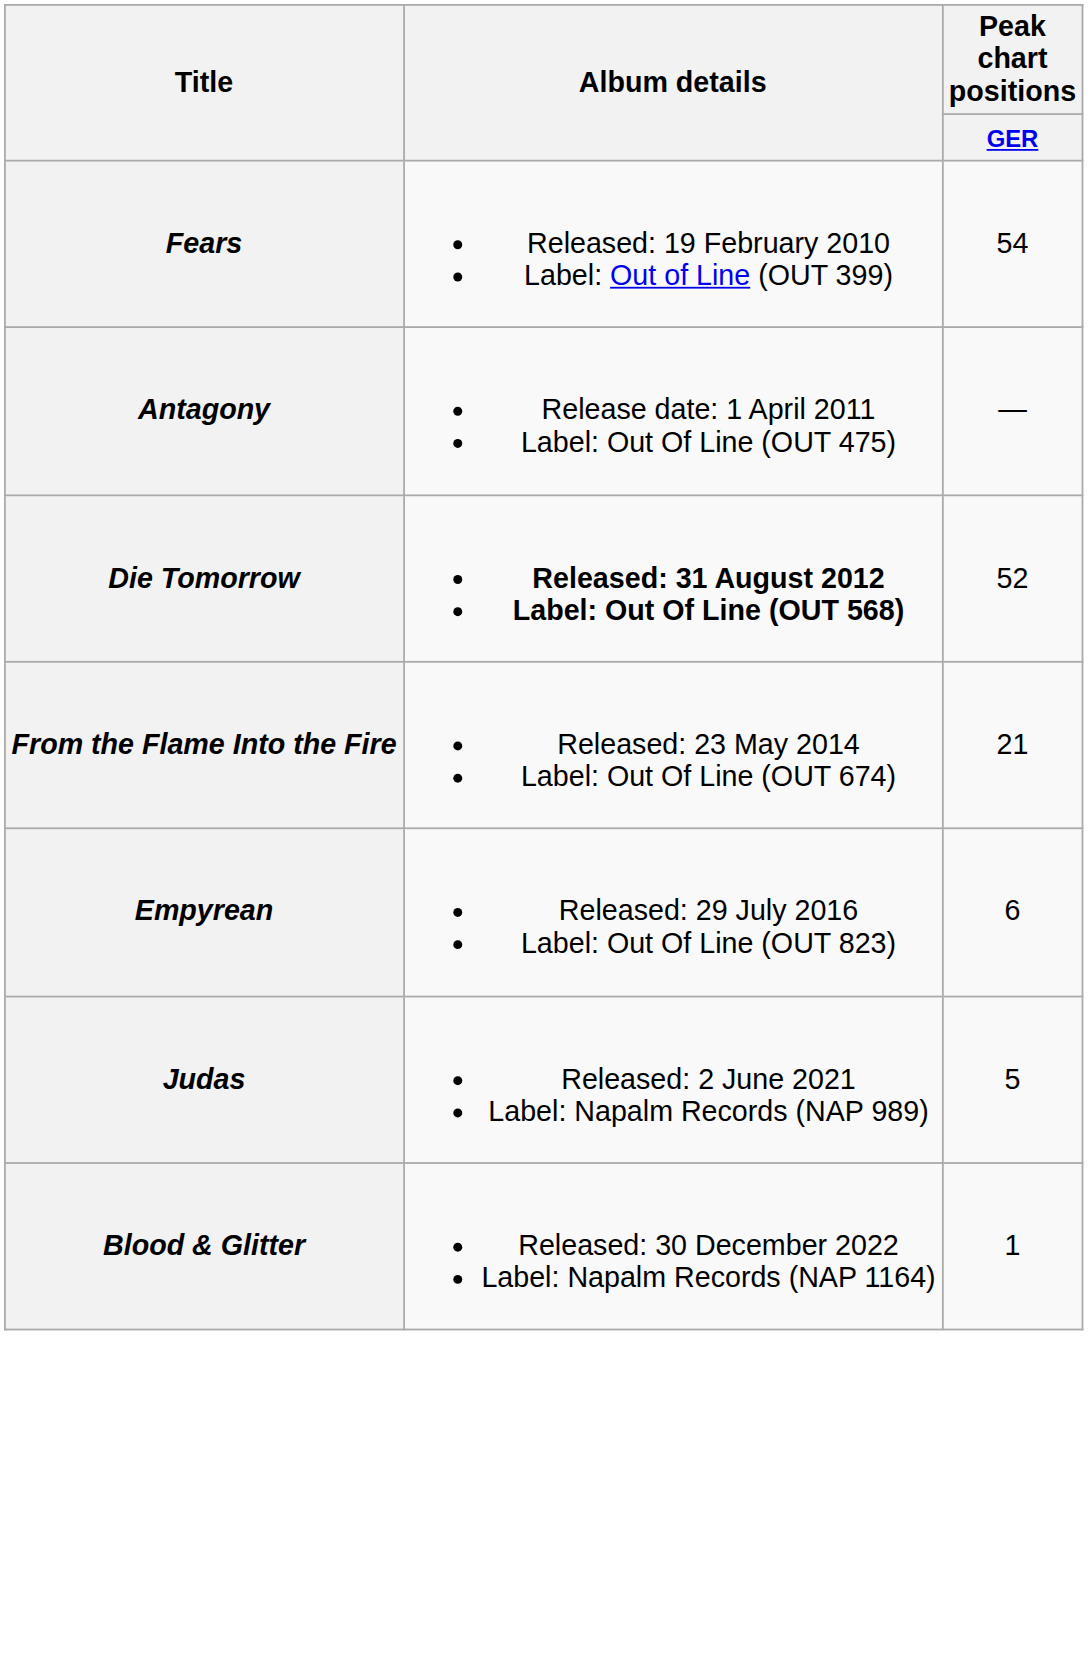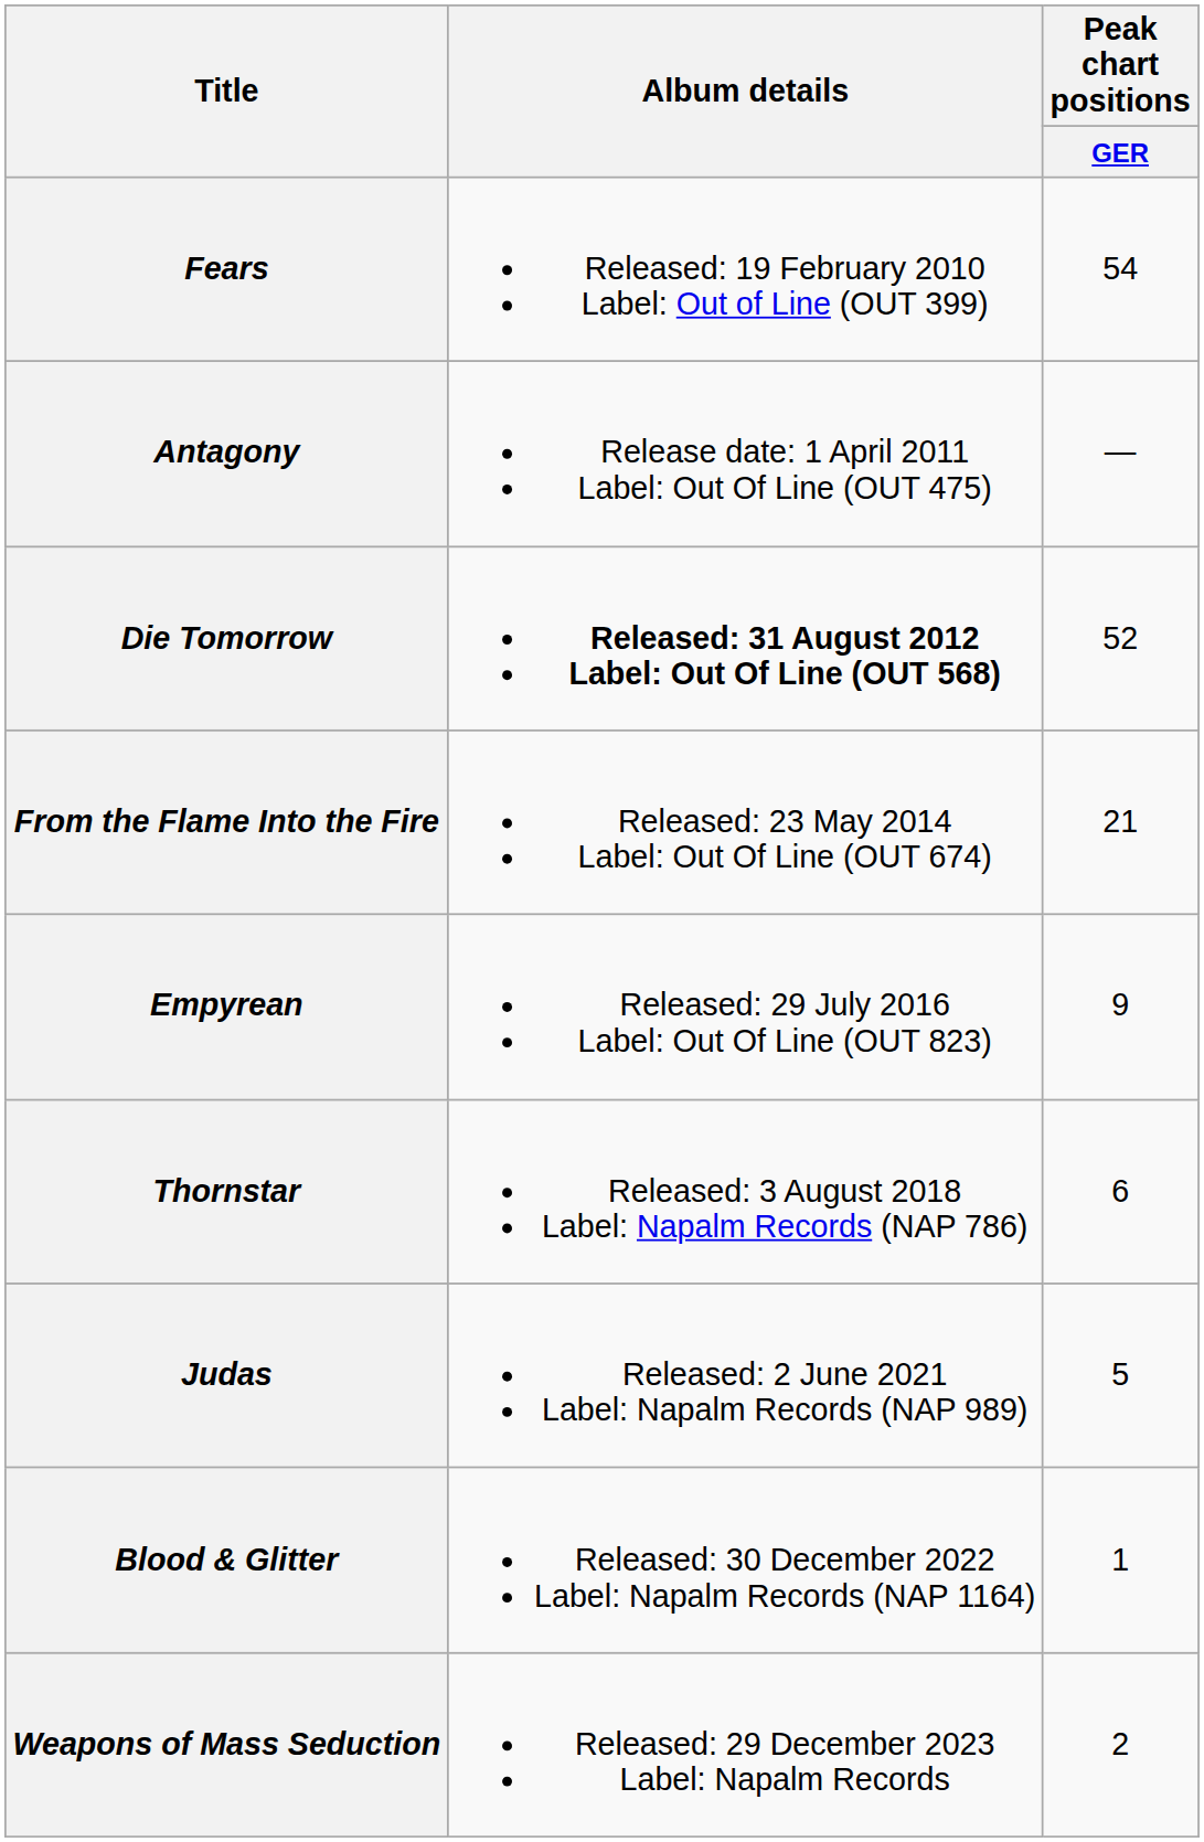Empyrean | Peak chart positions / GER: 6 -> 9
+ row: Thornstar | Released: 3 August 2018 Label: Napalm Records (NAP 786) | 6
+ row: Weapons of Mass Seduction | Released: 29 December 2023 Label: Napalm Records | 2
